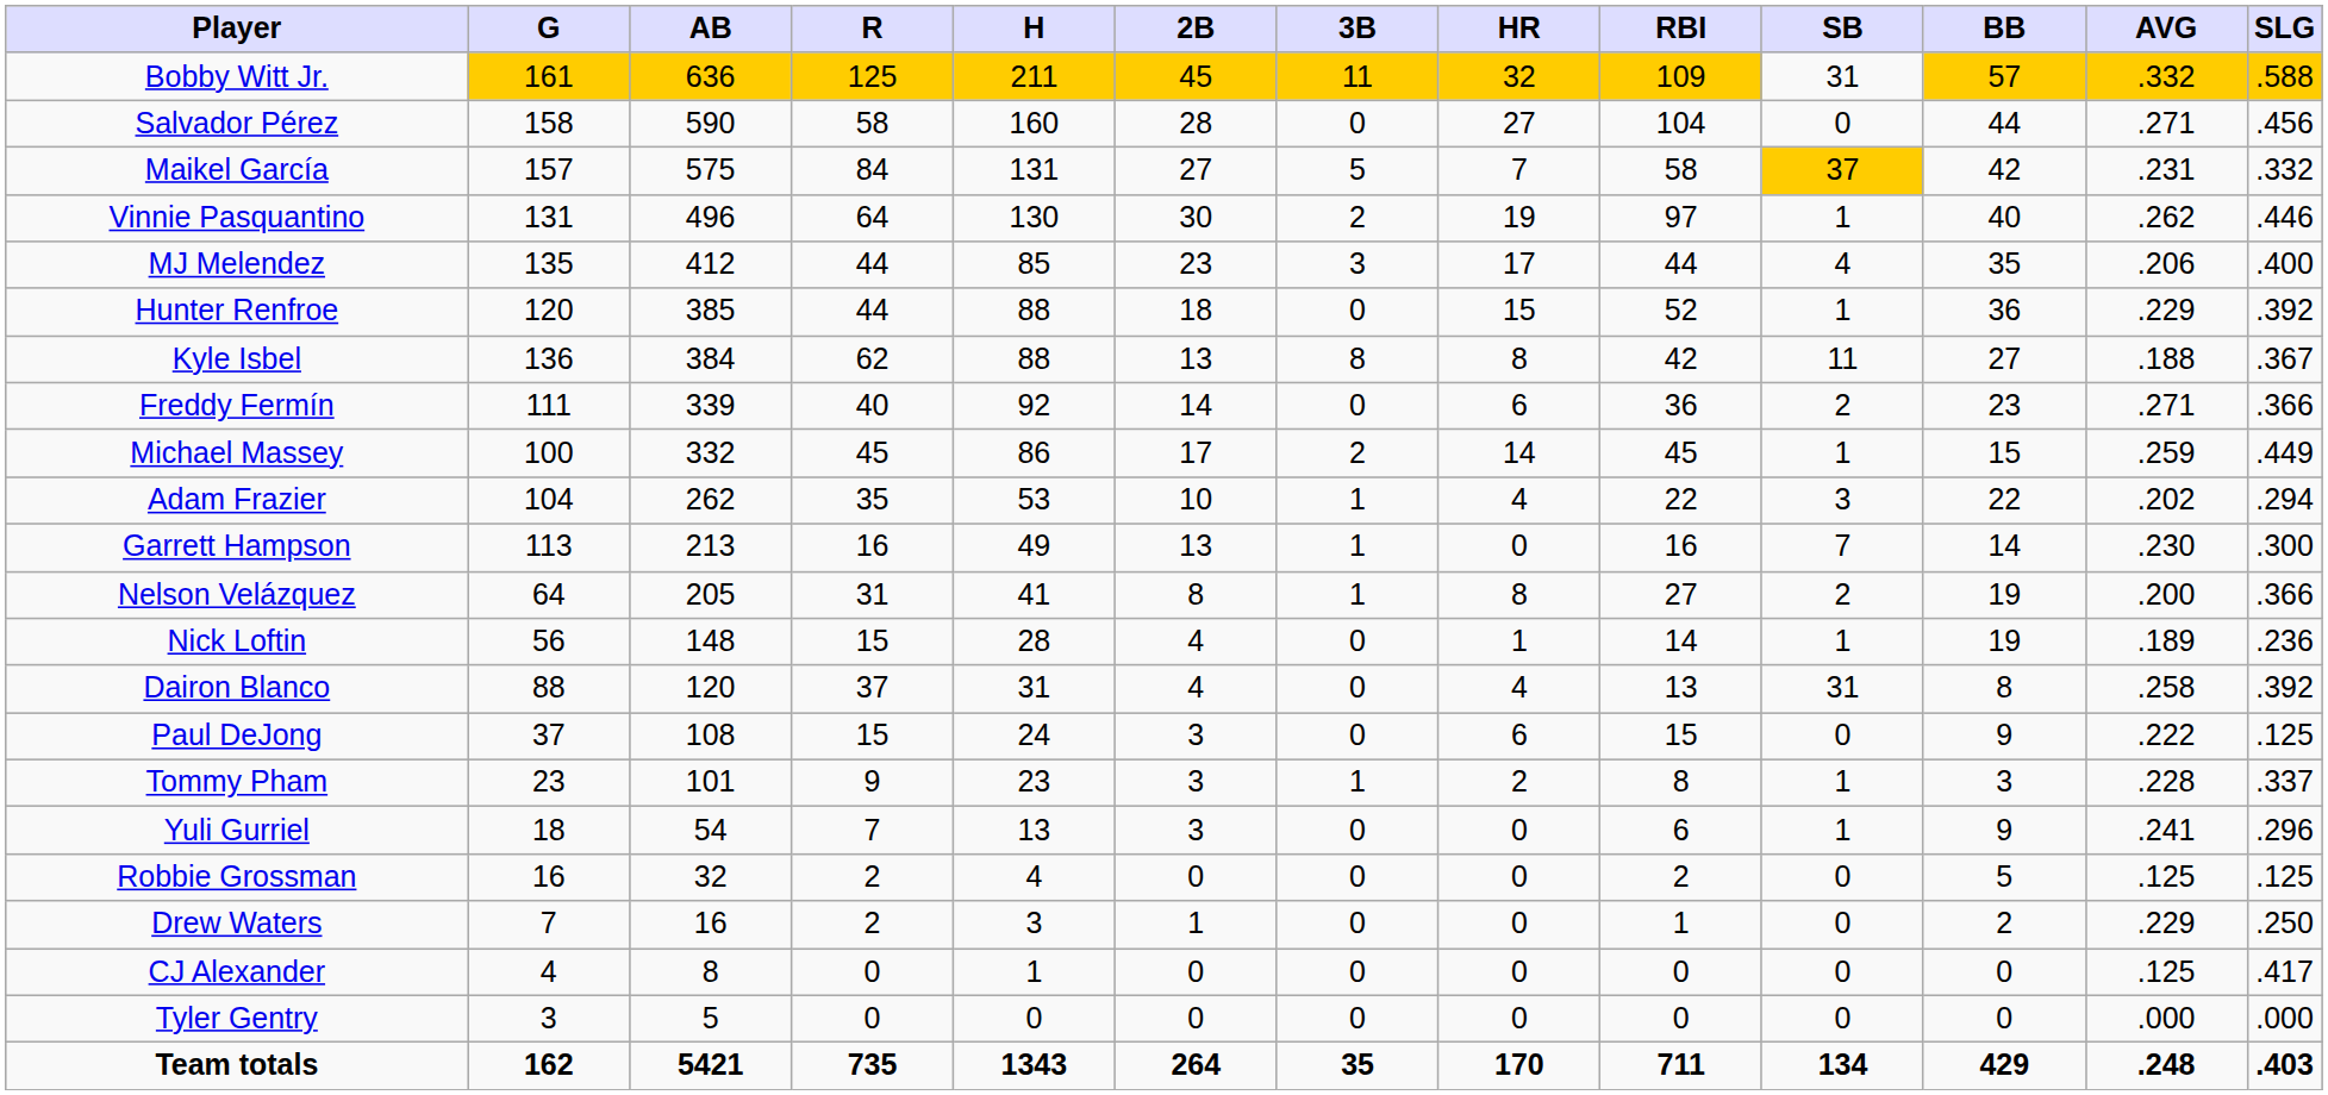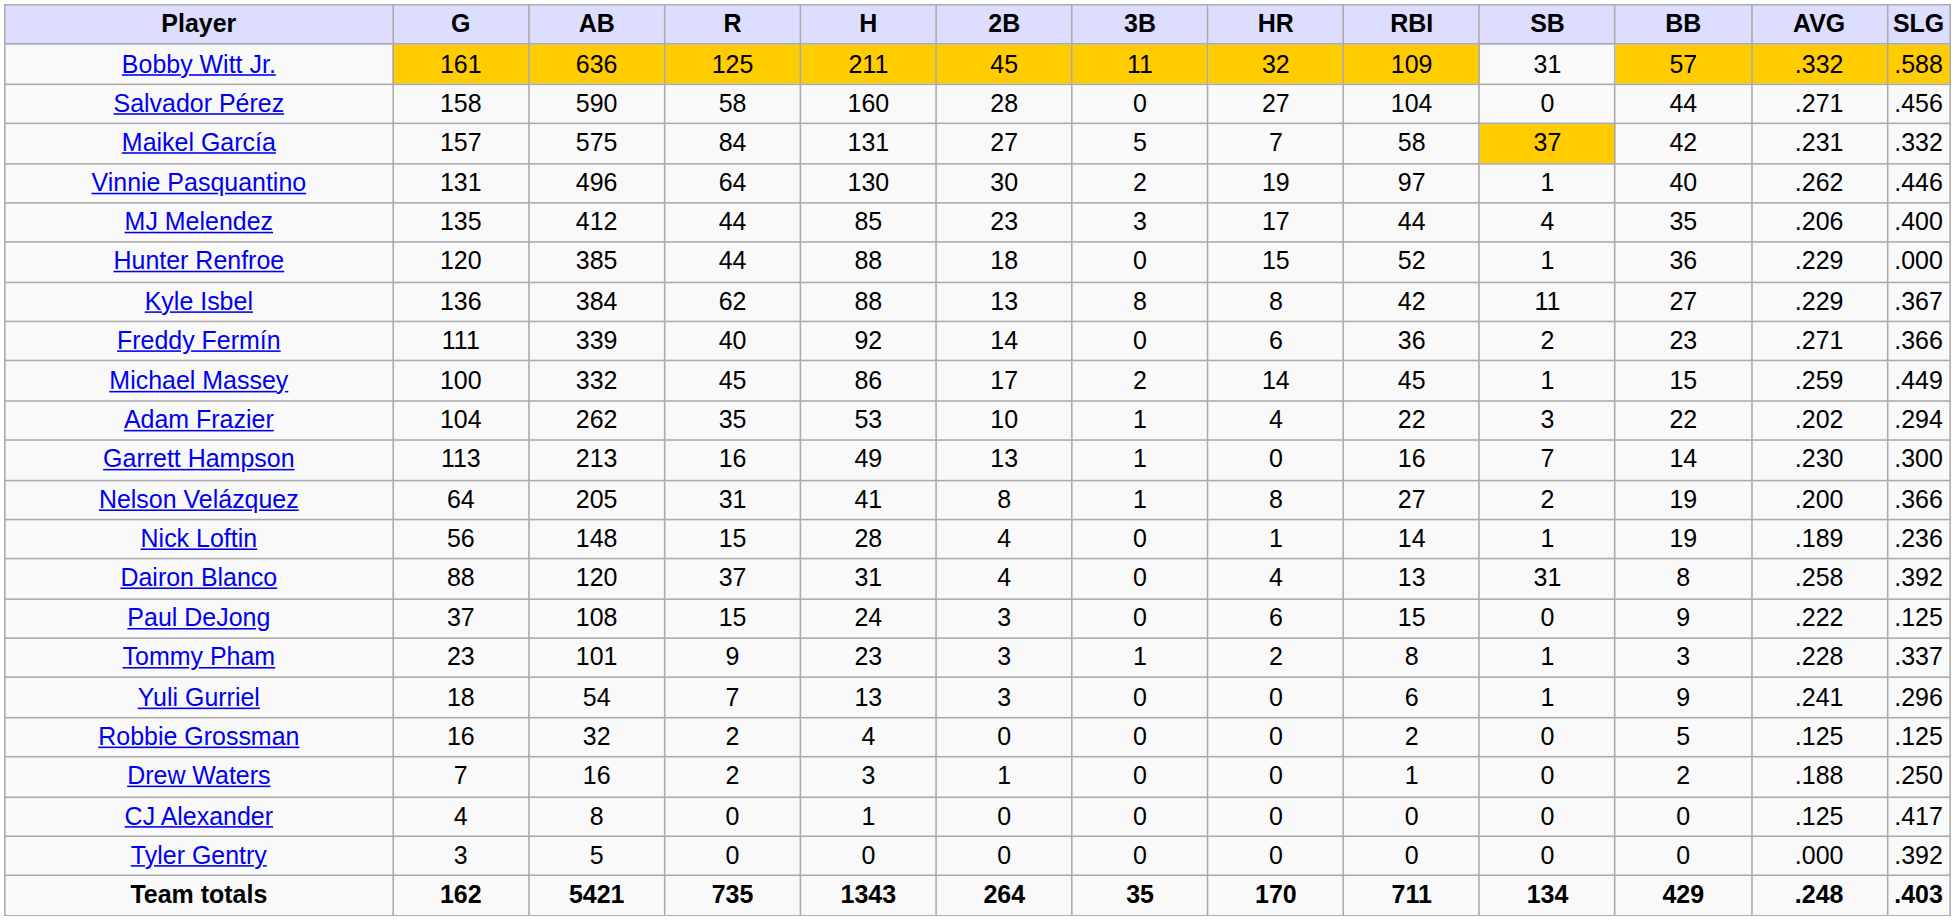Hunter Renfroe | SLG: .392 -> .000
Kyle Isbel | AVG: .188 -> .229
Drew Waters | AVG: .229 -> .188
Tyler Gentry | SLG: .000 -> .392
